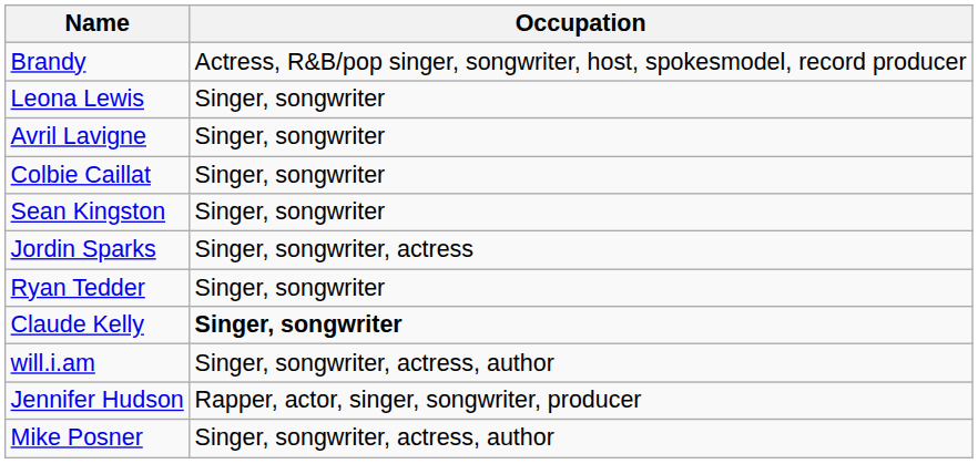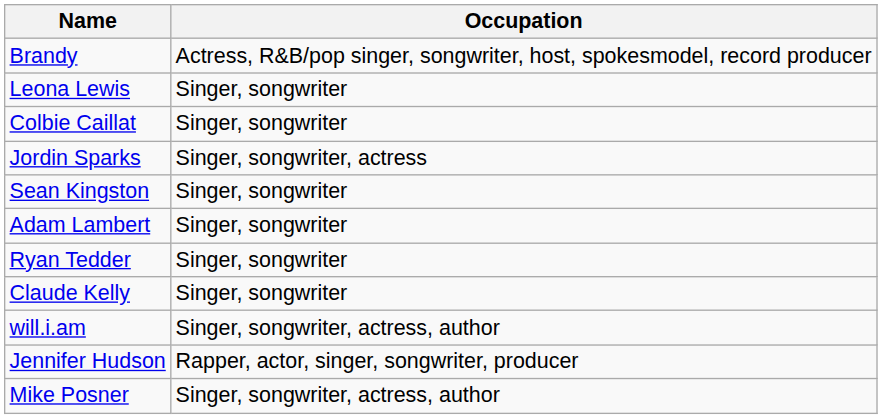- row: Avril Lavigne | Singer, songwriter
rows swapped: Sean Kingston <-> Jordin Sparks
+ row: Adam Lambert | Singer, songwriter
Claude Kelly | Occupation: bold -> normal
